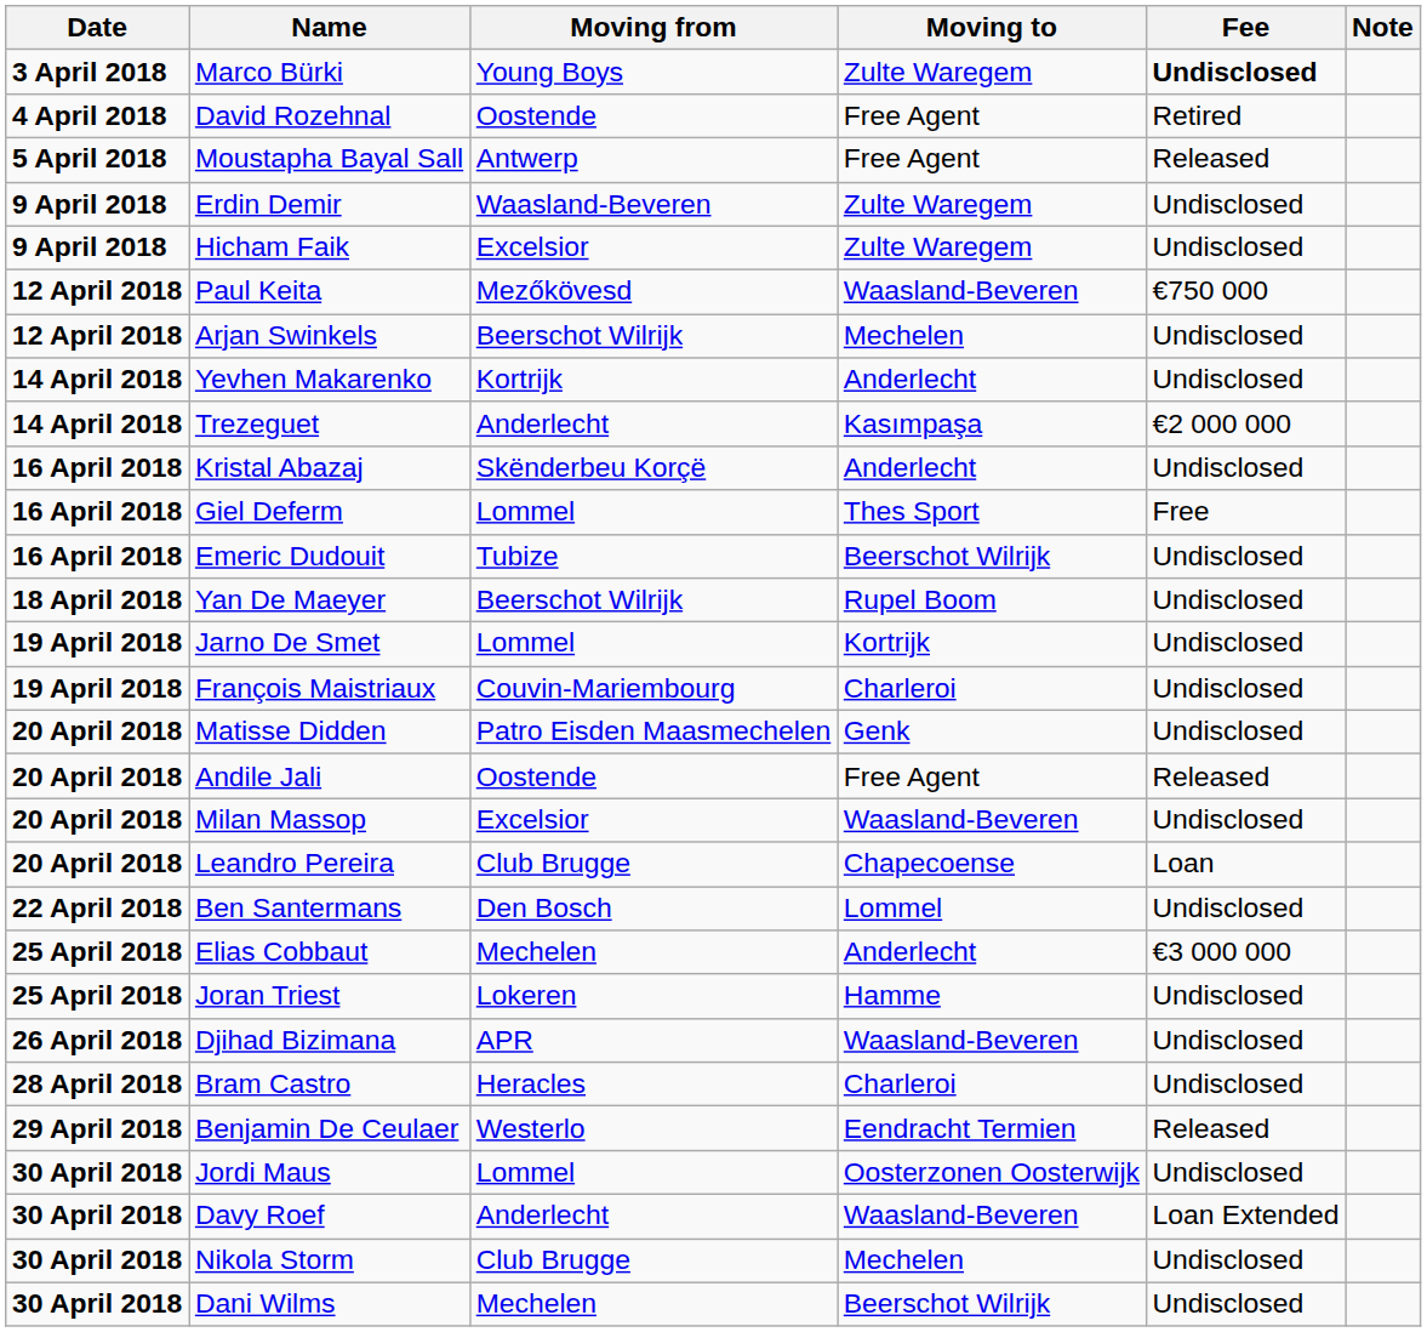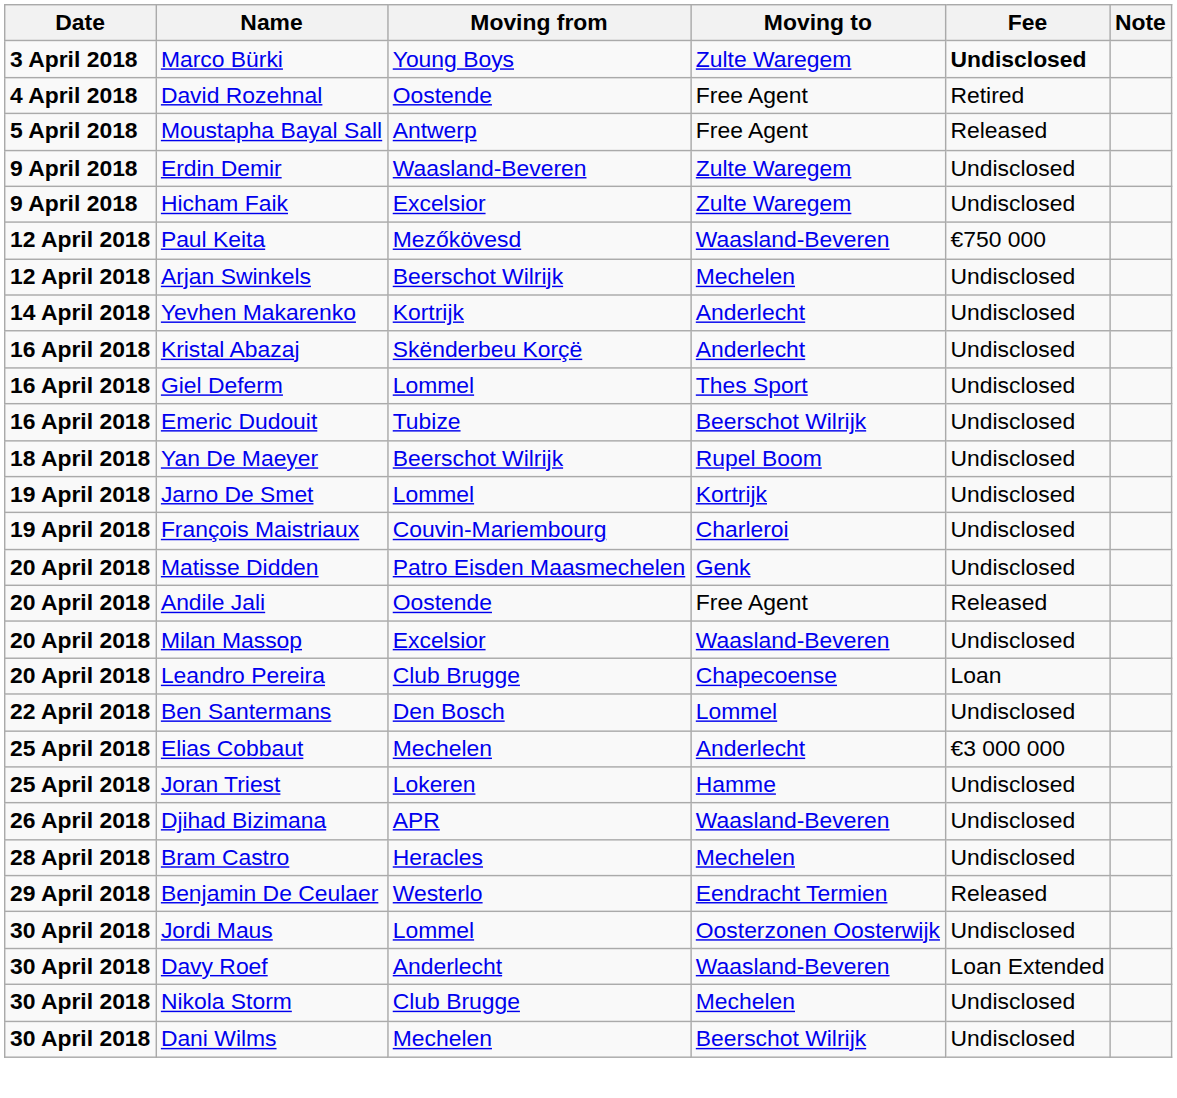- row: 14 April 2018 | Trezeguet | Anderlecht | Kasımpaşa | €2 000 000
Giel Deferm | Fee: Free -> Undisclosed
Bram Castro | Moving to: Charleroi -> Mechelen
